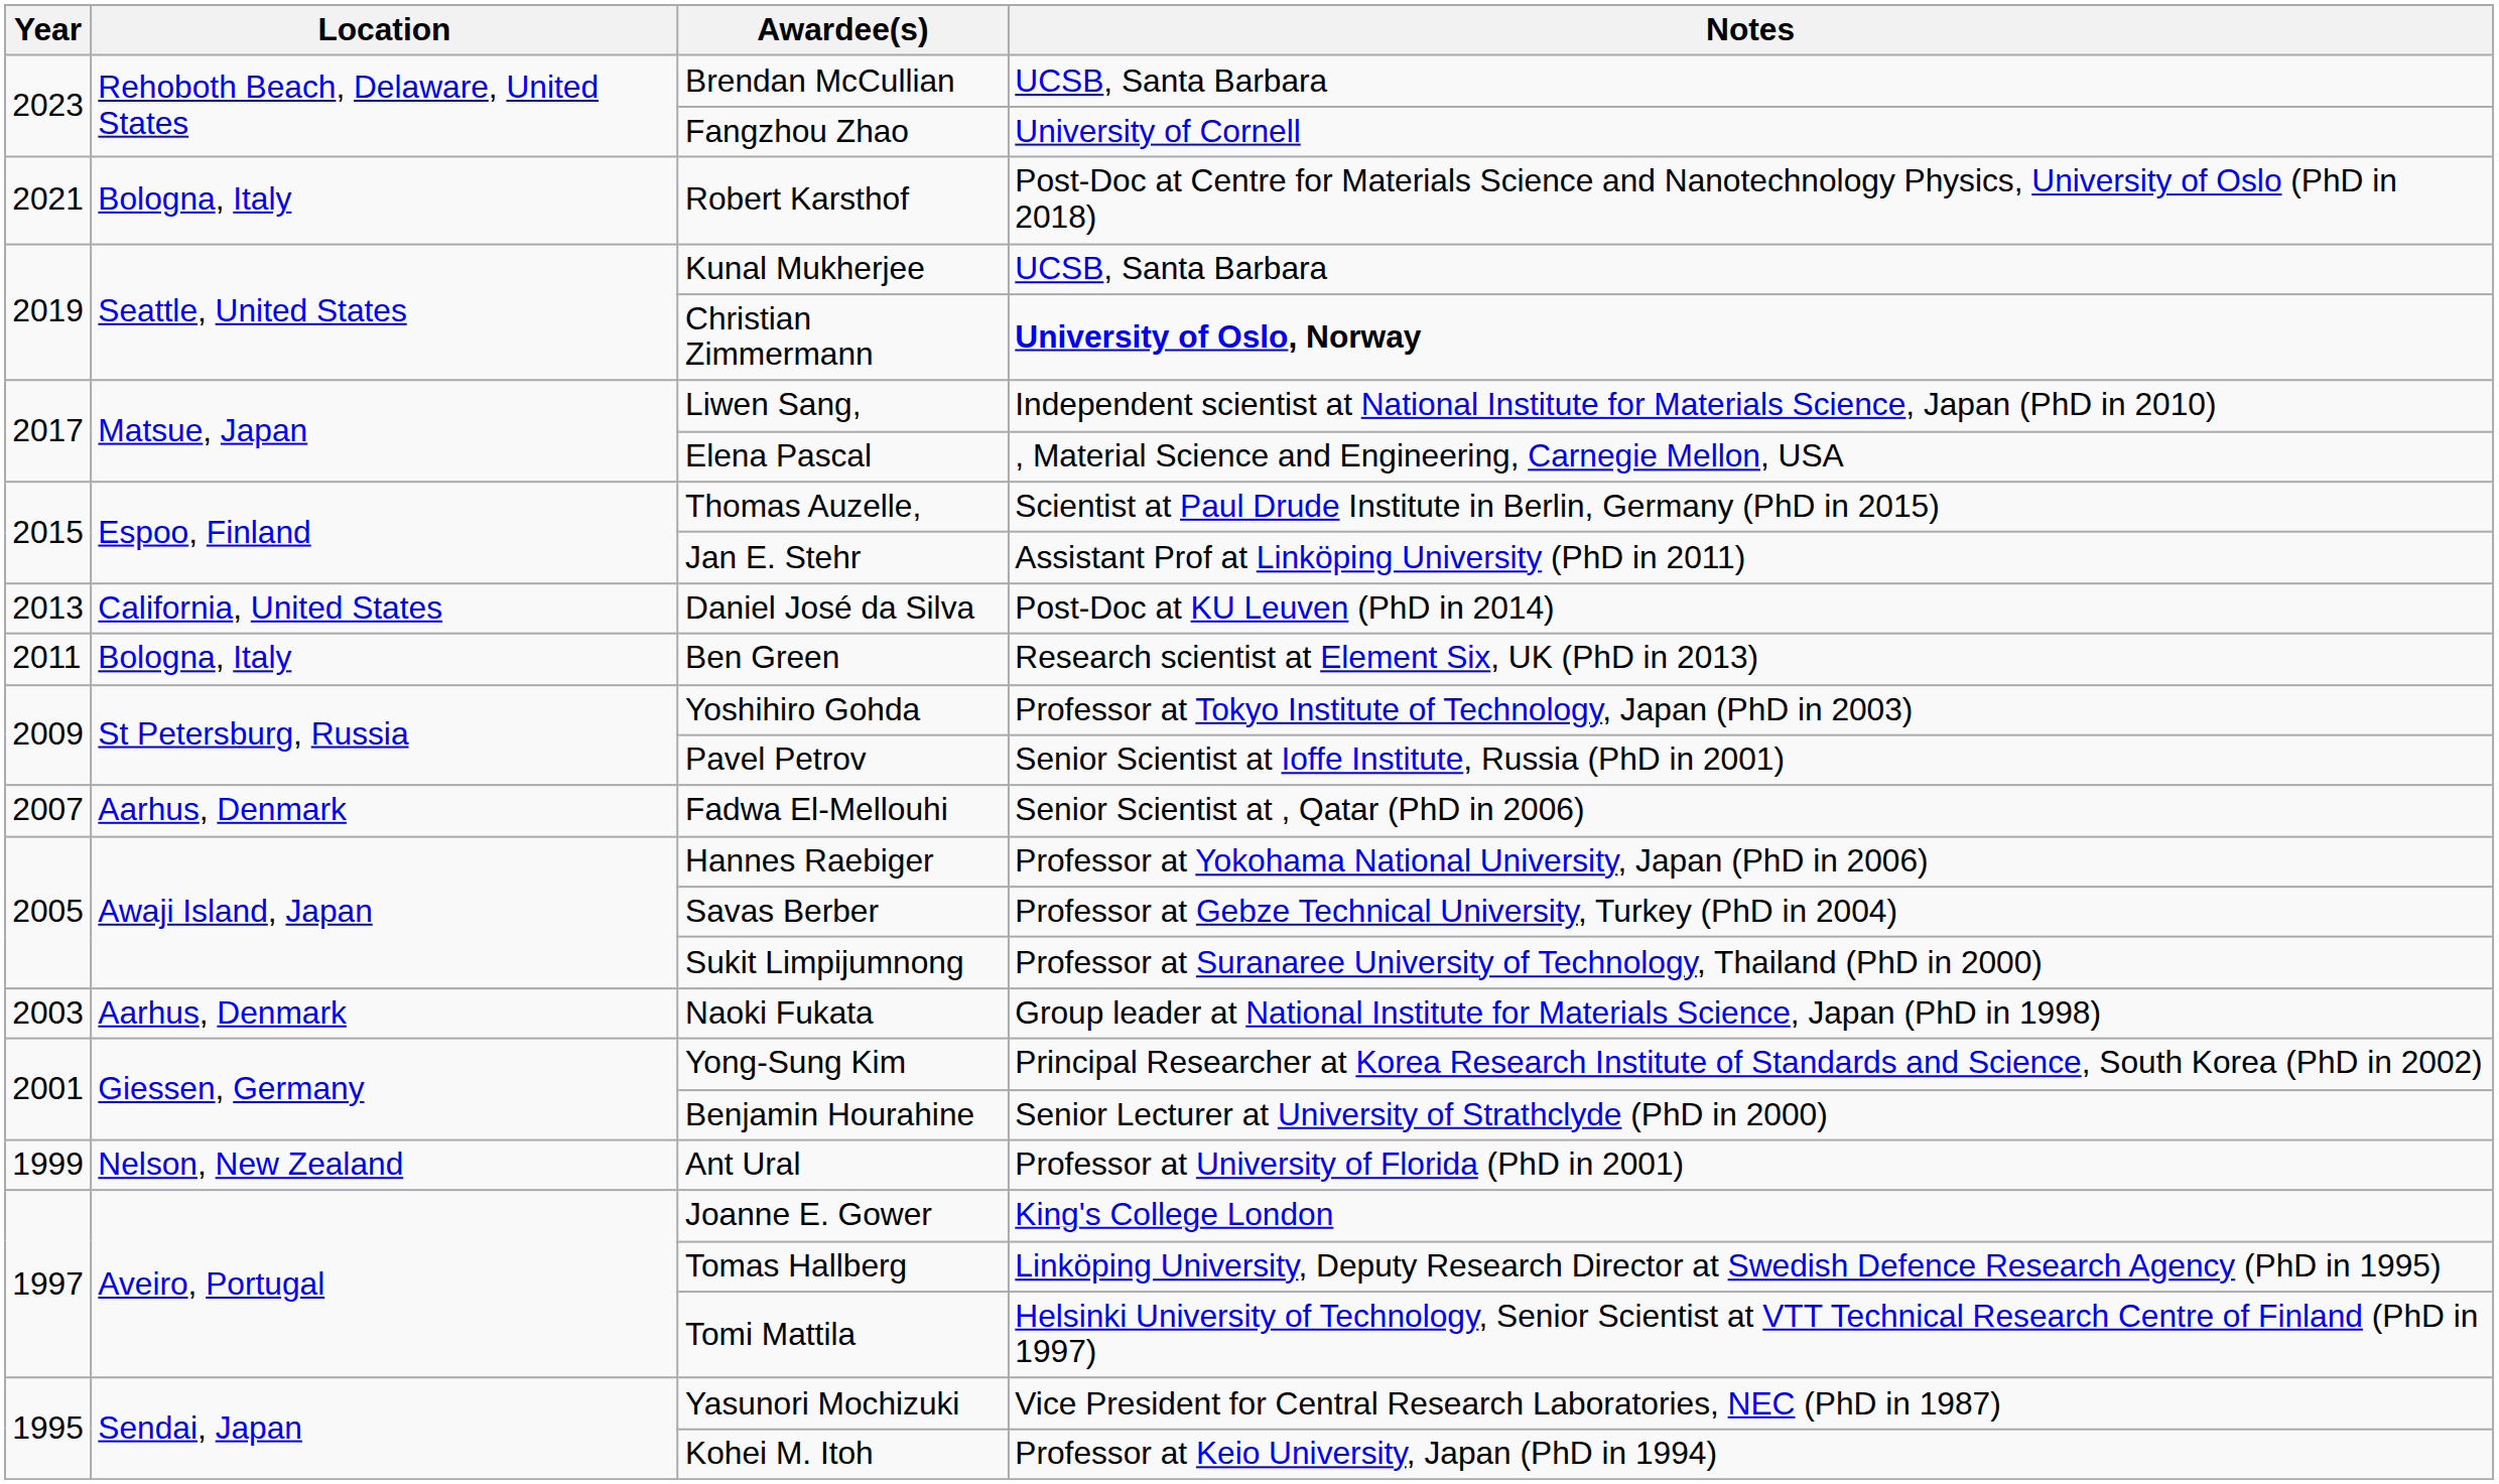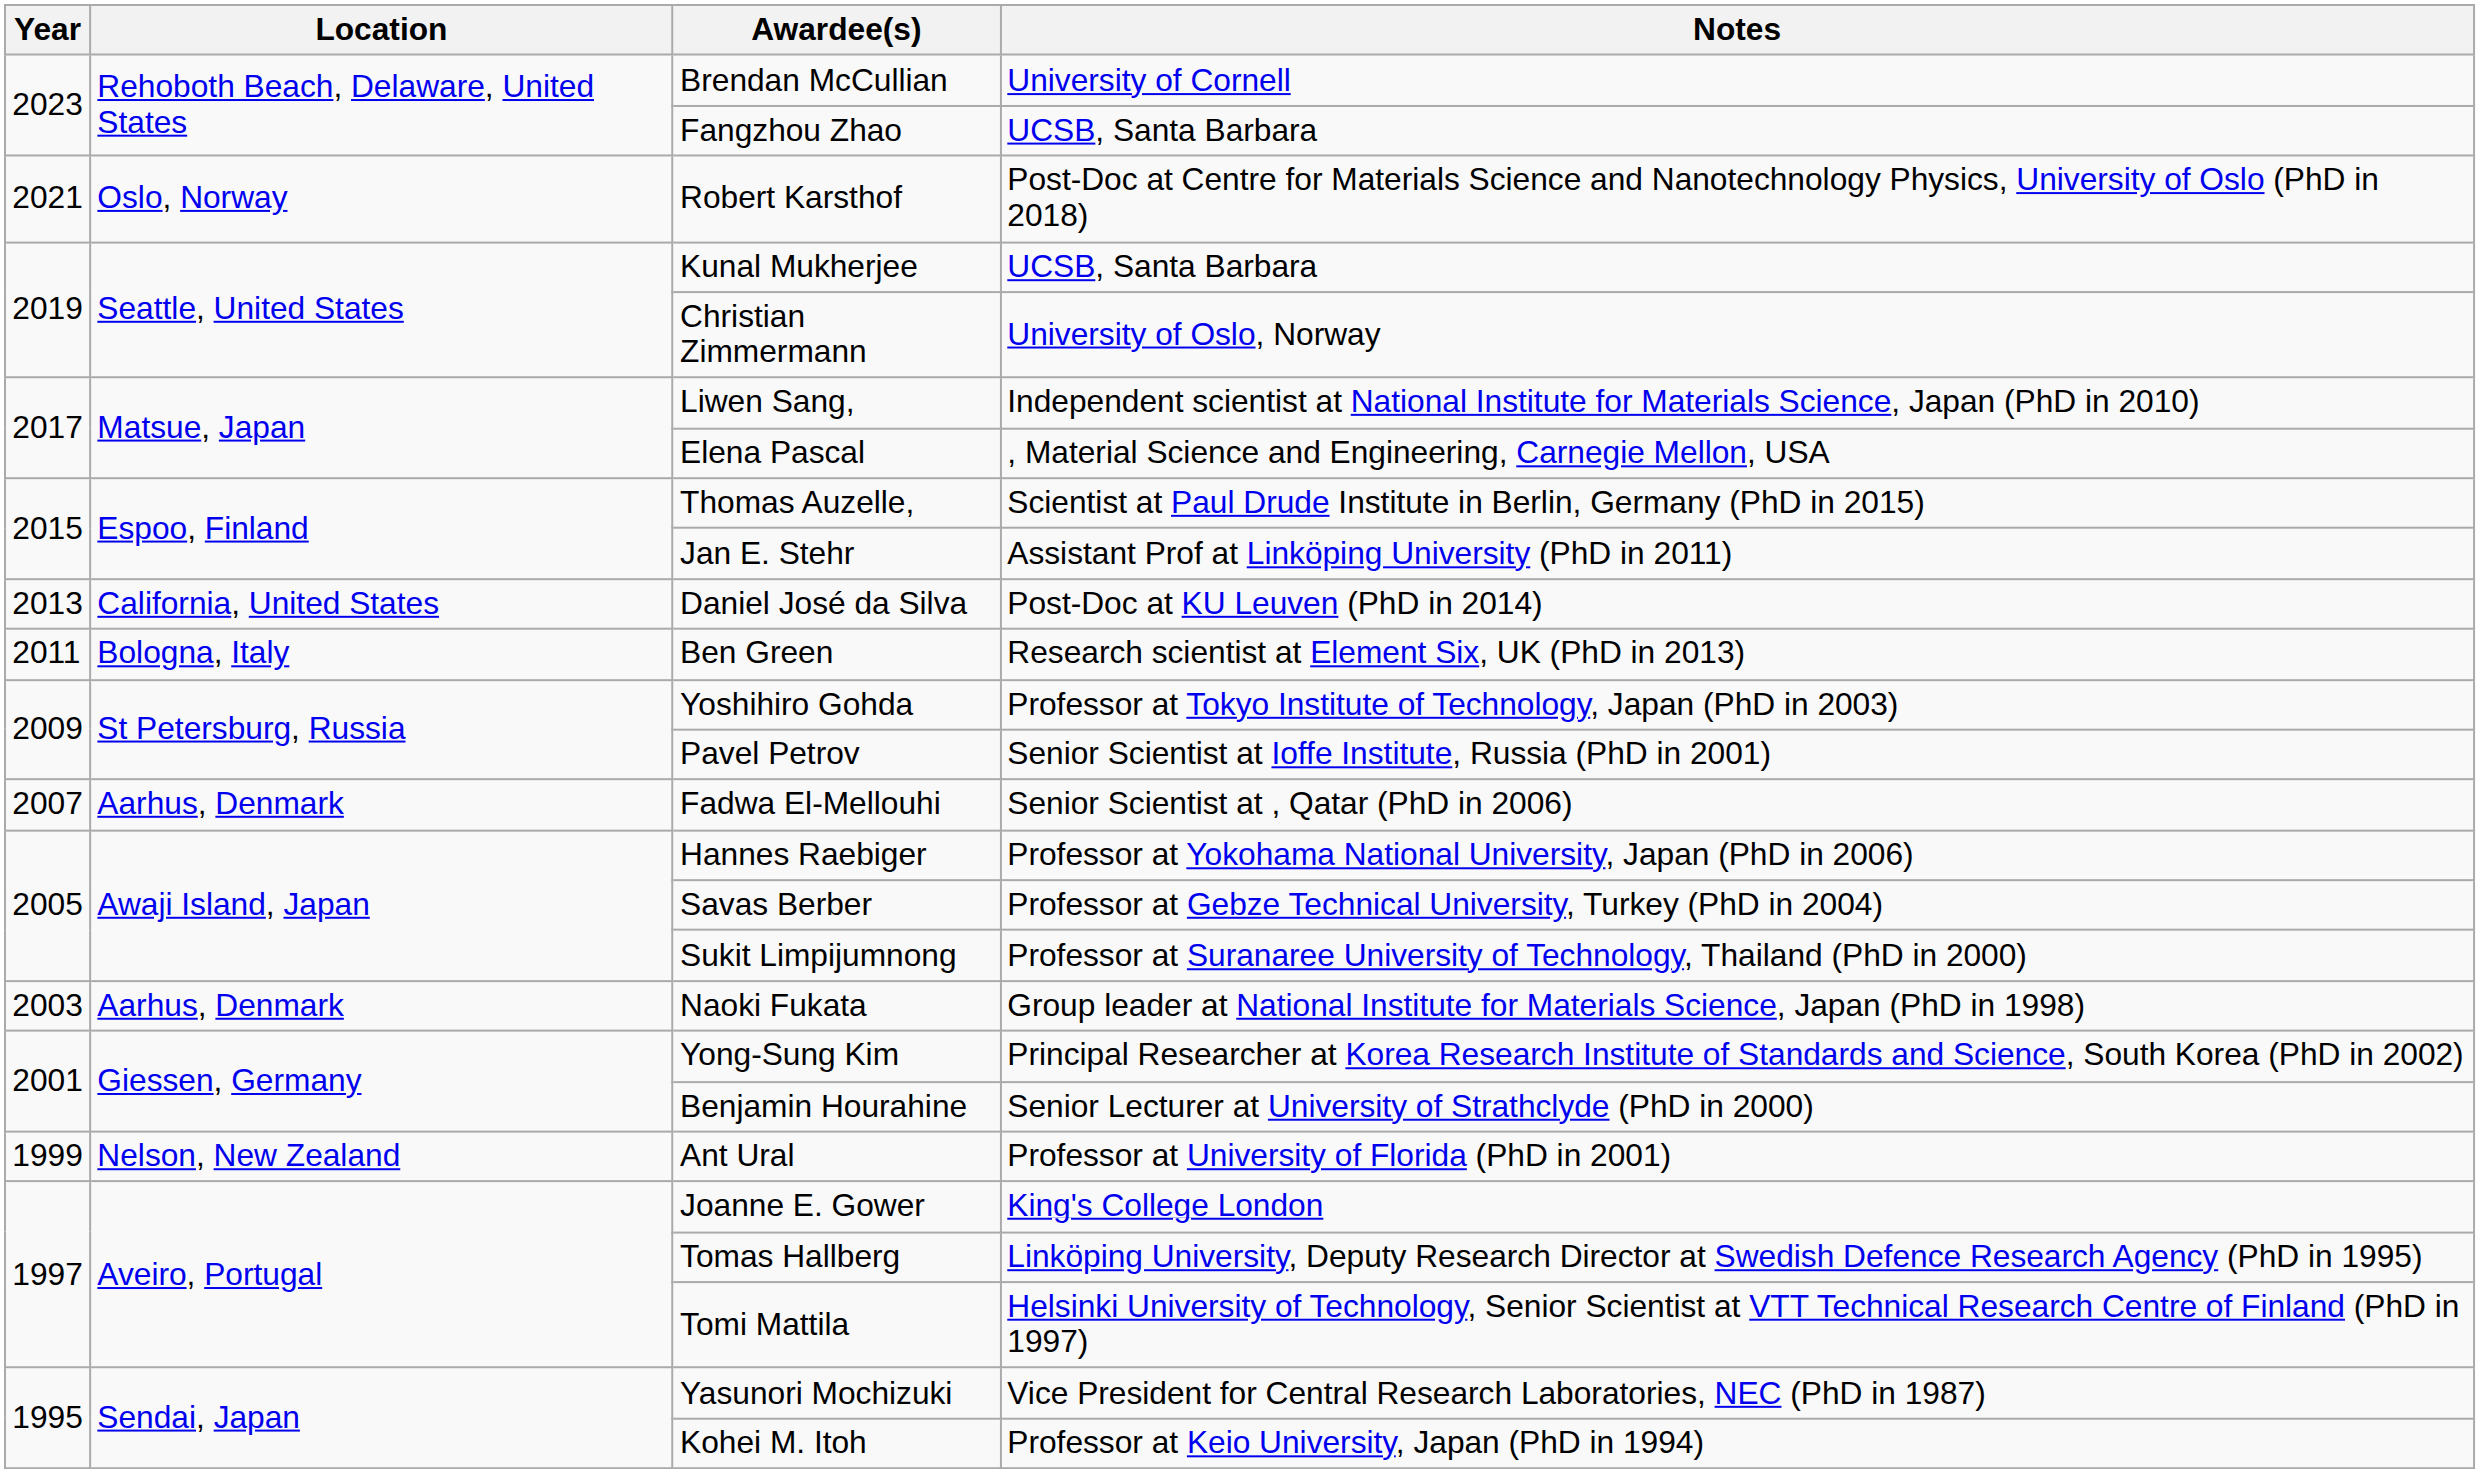Brendan McCullian | Notes: UCSB, Santa Barbara -> University of Cornell
Fangzhou Zhao | Notes: University of Cornell -> UCSB, Santa Barbara
Robert Karsthof | Location: Bologna, Italy -> Oslo, Norway
Christian Zimmermann | Notes: bold -> normal
